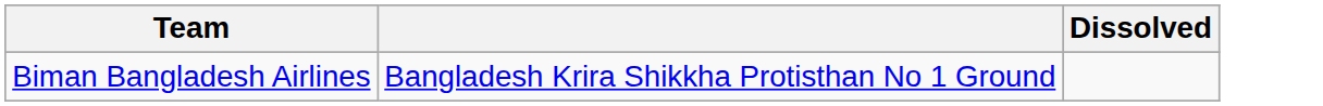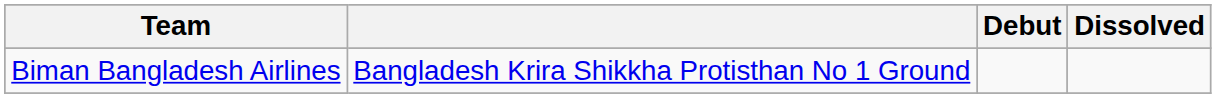+ column: Debut
